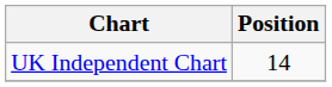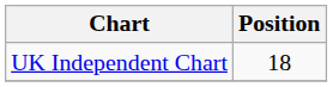UK Independent Chart | Position: 14 -> 18
